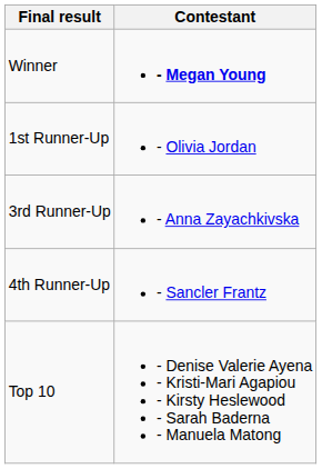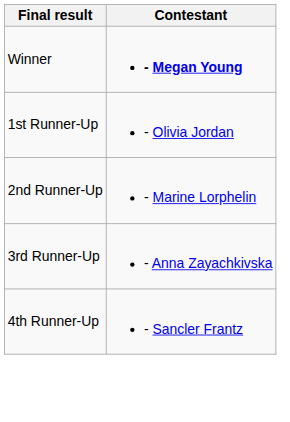+ row: 2nd Runner-Up | - Marine Lorphelin
- row: Top 10 | - Denise Valerie Ayena - Kristi-Mari Agapiou - Kirsty Heslewood - Sarah Baderna - Manuela Matong
